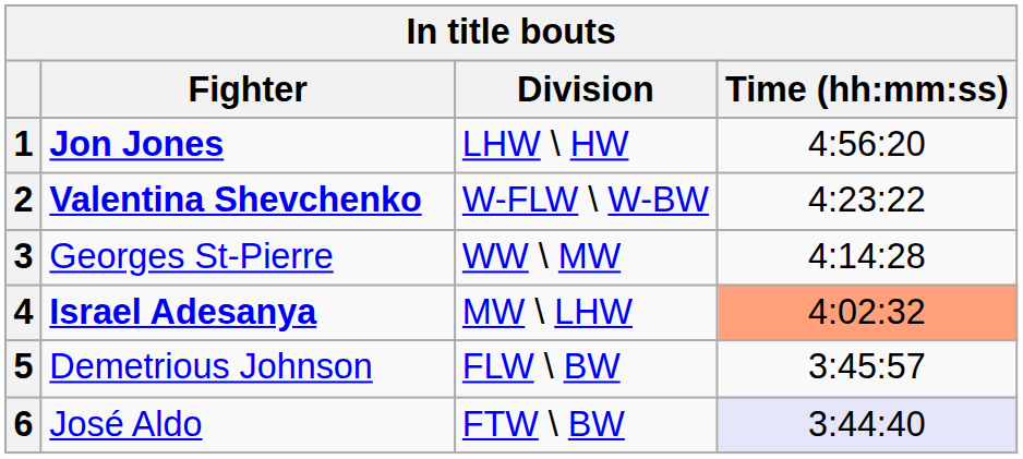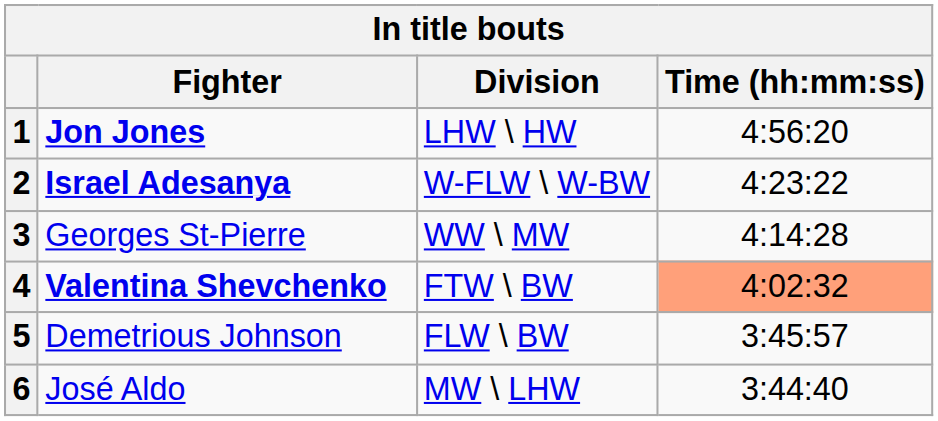2 | Fighter: Valentina Shevchenko -> Israel Adesanya
4 | Fighter: Israel Adesanya -> Valentina Shevchenko
4 | Division: MW \ LHW -> FTW \ BW
6 | Division: FTW \ BW -> MW \ LHW
6 | Time (hh:mm:ss): lavender background -> no background
